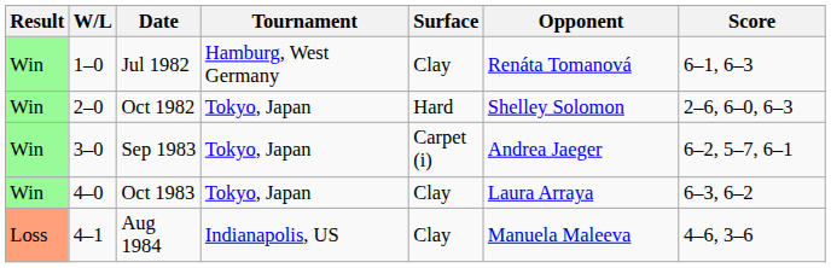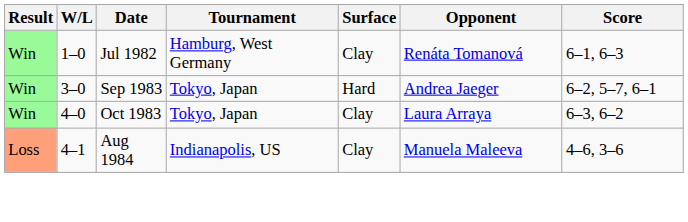- row: Win | 2–0 | Oct 1982 | Tokyo, Japan | Hard | Shelley Solomon | 2–6, 6–0, 6–3
Sep 1983 | Surface: Carpet (i) -> Hard
